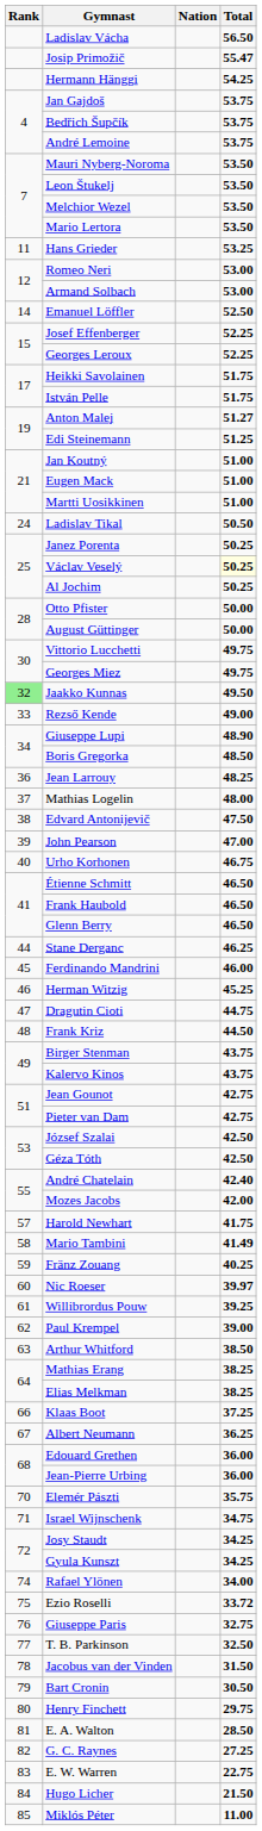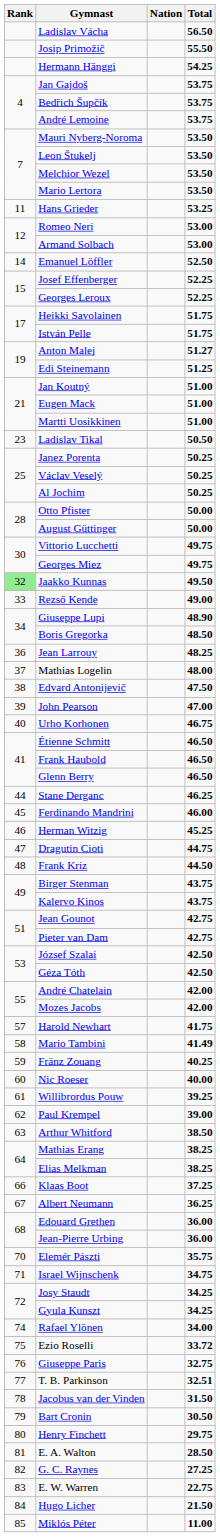Josip Primožič | Total: 55.47 -> 55.50
Ladislav Tikal | Rank: 24 -> 23
Václav Veselý | Total: lightyellow background -> no background
André Chatelain | Total: 42.40 -> 42.00
Nic Roeser | Total: 39.97 -> 40.00
T. B. Parkinson | Total: 32.50 -> 32.51
